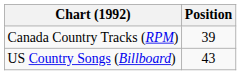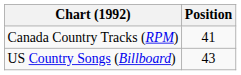Canada Country Tracks (RPM) | Position: 39 -> 41
